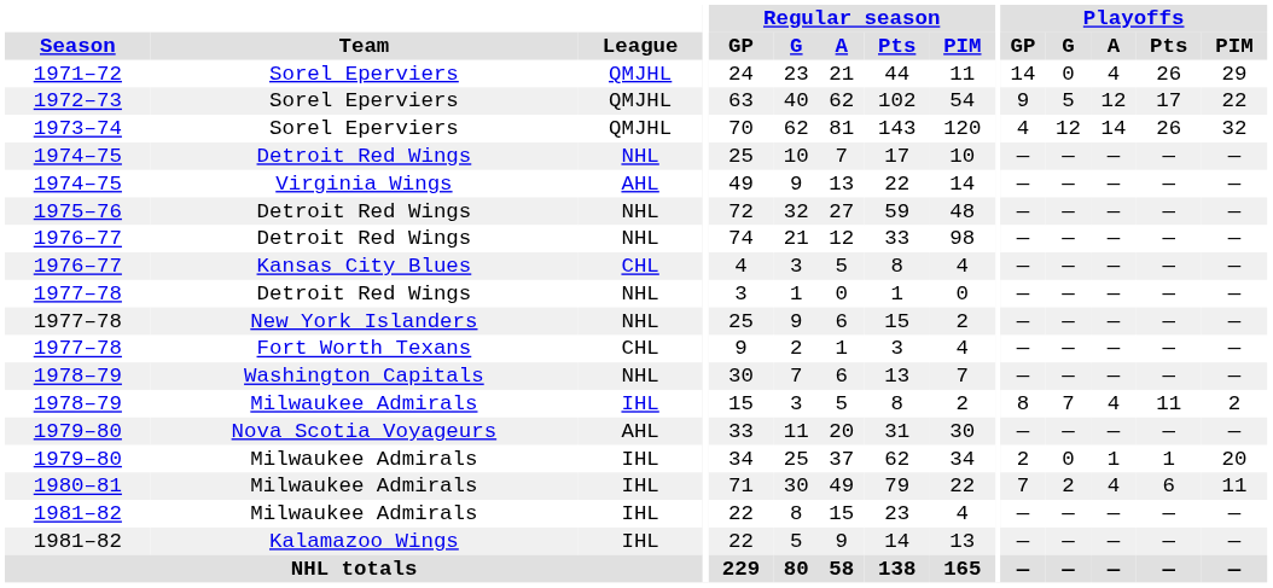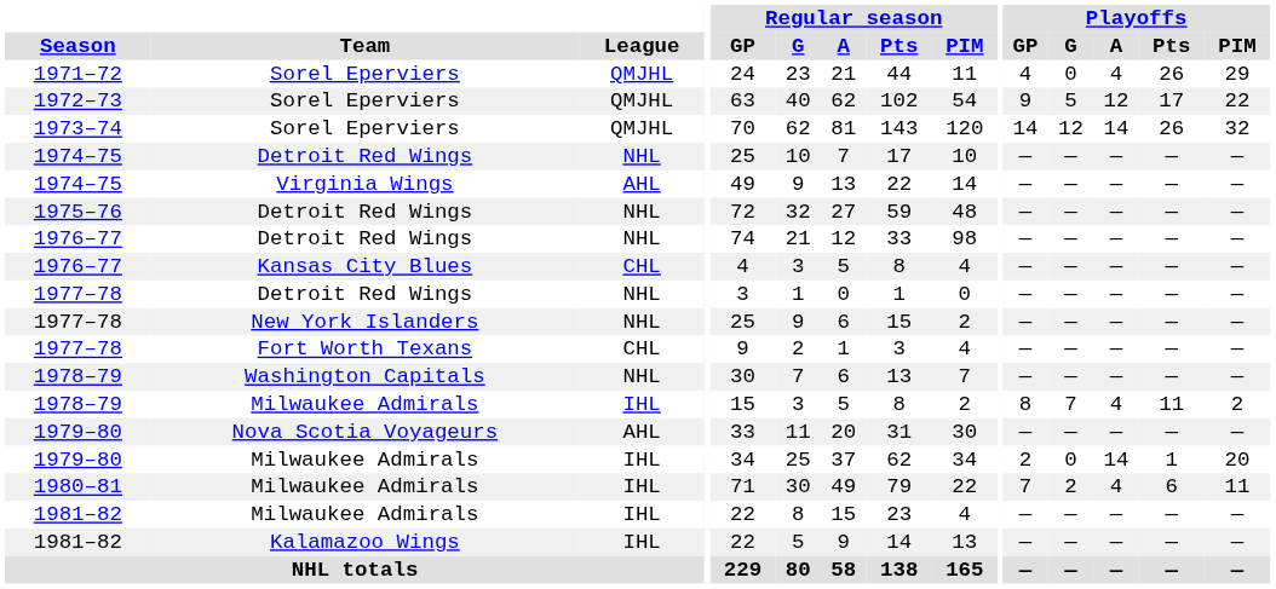1971–72 | Playoffs / GP: 14 -> 4
1973–74 | Playoffs / GP: 4 -> 14
1979–80 / Milwaukee Admirals | Playoffs / A: 1 -> 14
